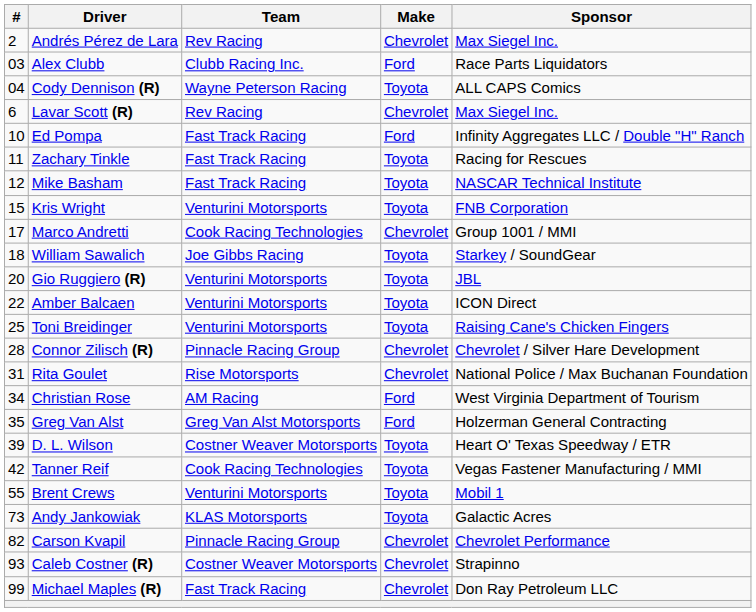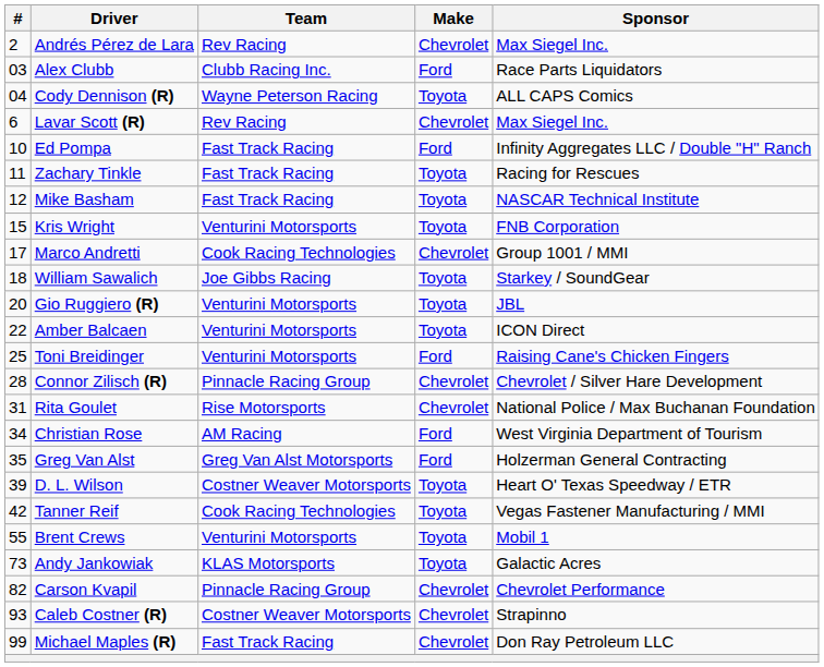Toni Breidinger | Make: Toyota -> Ford
